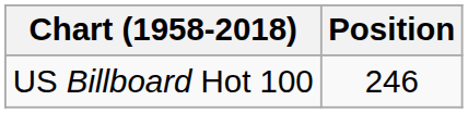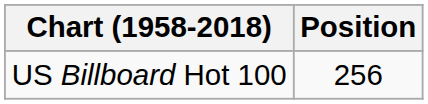US Billboard Hot 100 | Position: 246 -> 256
